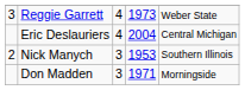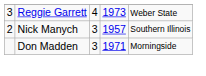- row: Eric Deslauriers | 4 | 2004 | Central Michigan
Nick Manych | column 4: 1953 -> 1957
